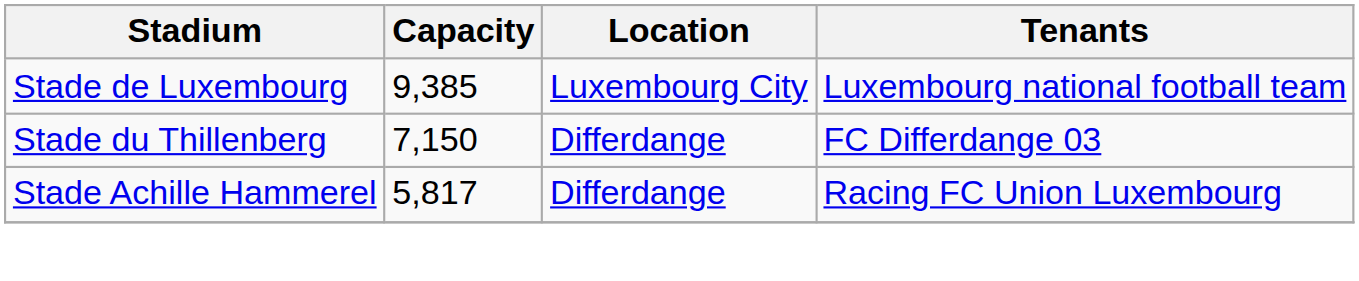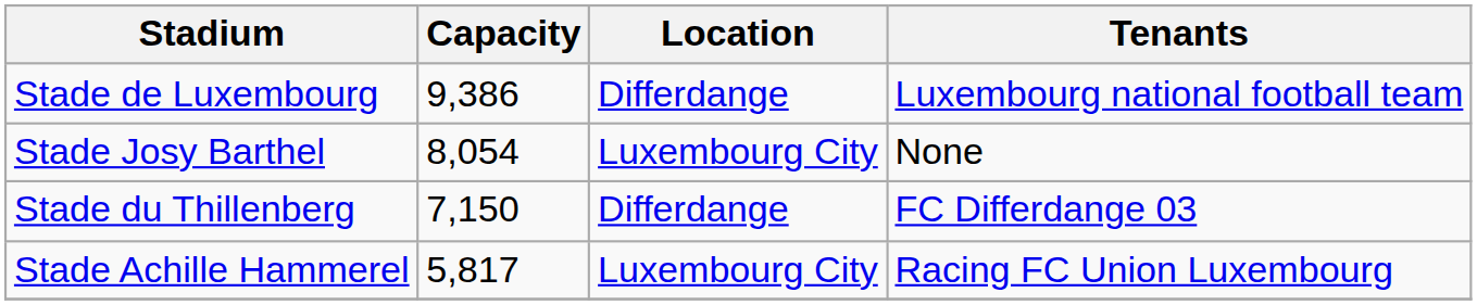Stade de Luxembourg | Capacity: 9,385 -> 9,386
Stade de Luxembourg | Location: Luxembourg City -> Differdange
+ row: Stade Josy Barthel | 8,054 | Luxembourg City | None
Stade Achille Hammerel | Location: Differdange -> Luxembourg City
